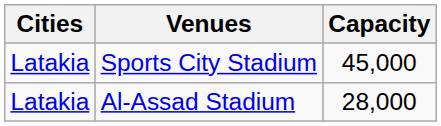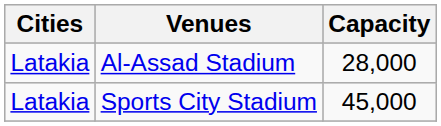rows swapped: Sports City Stadium <-> Al-Assad Stadium
